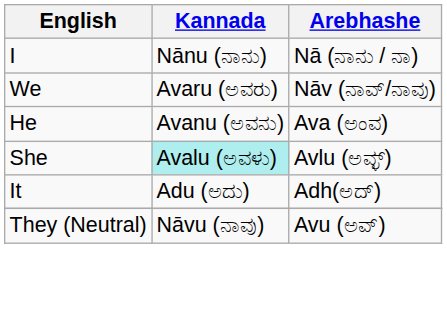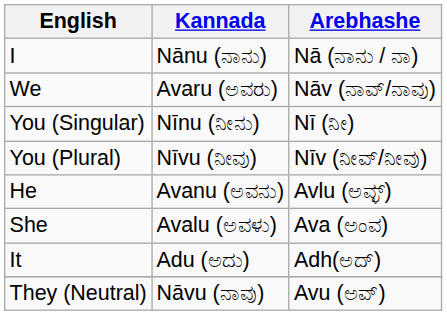+ row: You (Singular) | Nīnu (ನೀನು) | Nī (ನೀ)
+ row: You (Plural) | Nīvu (ನೀವು) | Nīv (ನೀವ್/ನೀವು)
He | Arebhashe: Ava (ಅಂವ) -> Avlu (ಅವ್ಳ್)
She | Kannada: paleturquoise background -> no background
She | Arebhashe: Avlu (ಅವ್ಳ್) -> Ava (ಅಂವ)
